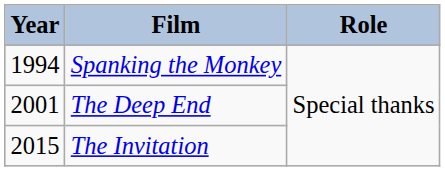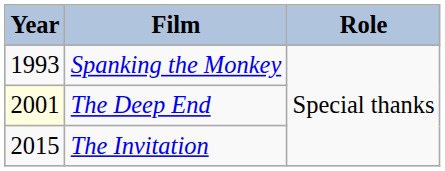Spanking the Monkey | Year: 1994 -> 1993
The Deep End | Year: no background -> lightyellow background
